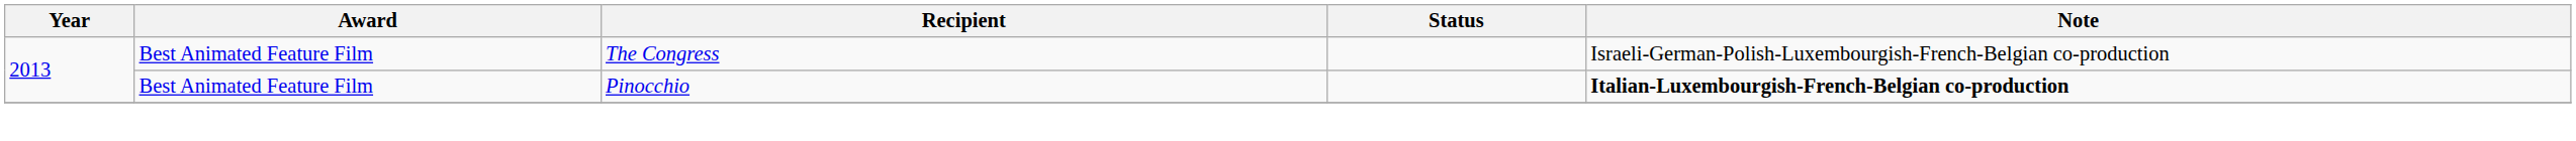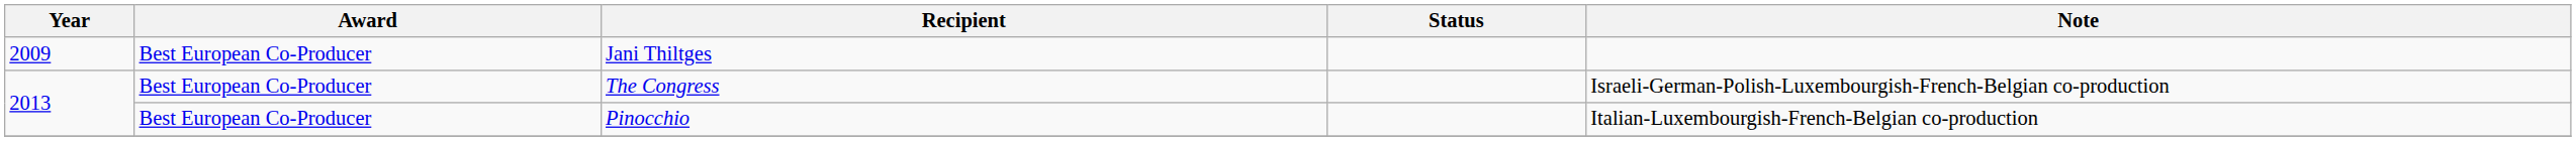+ row: 2009 | Best European Co-Producer | Jani Thiltges
The Congress | Award: Best Animated Feature Film -> Best European Co-Producer
Pinocchio | Award: Best Animated Feature Film -> Best European Co-Producer
Pinocchio | Note: bold -> normal
